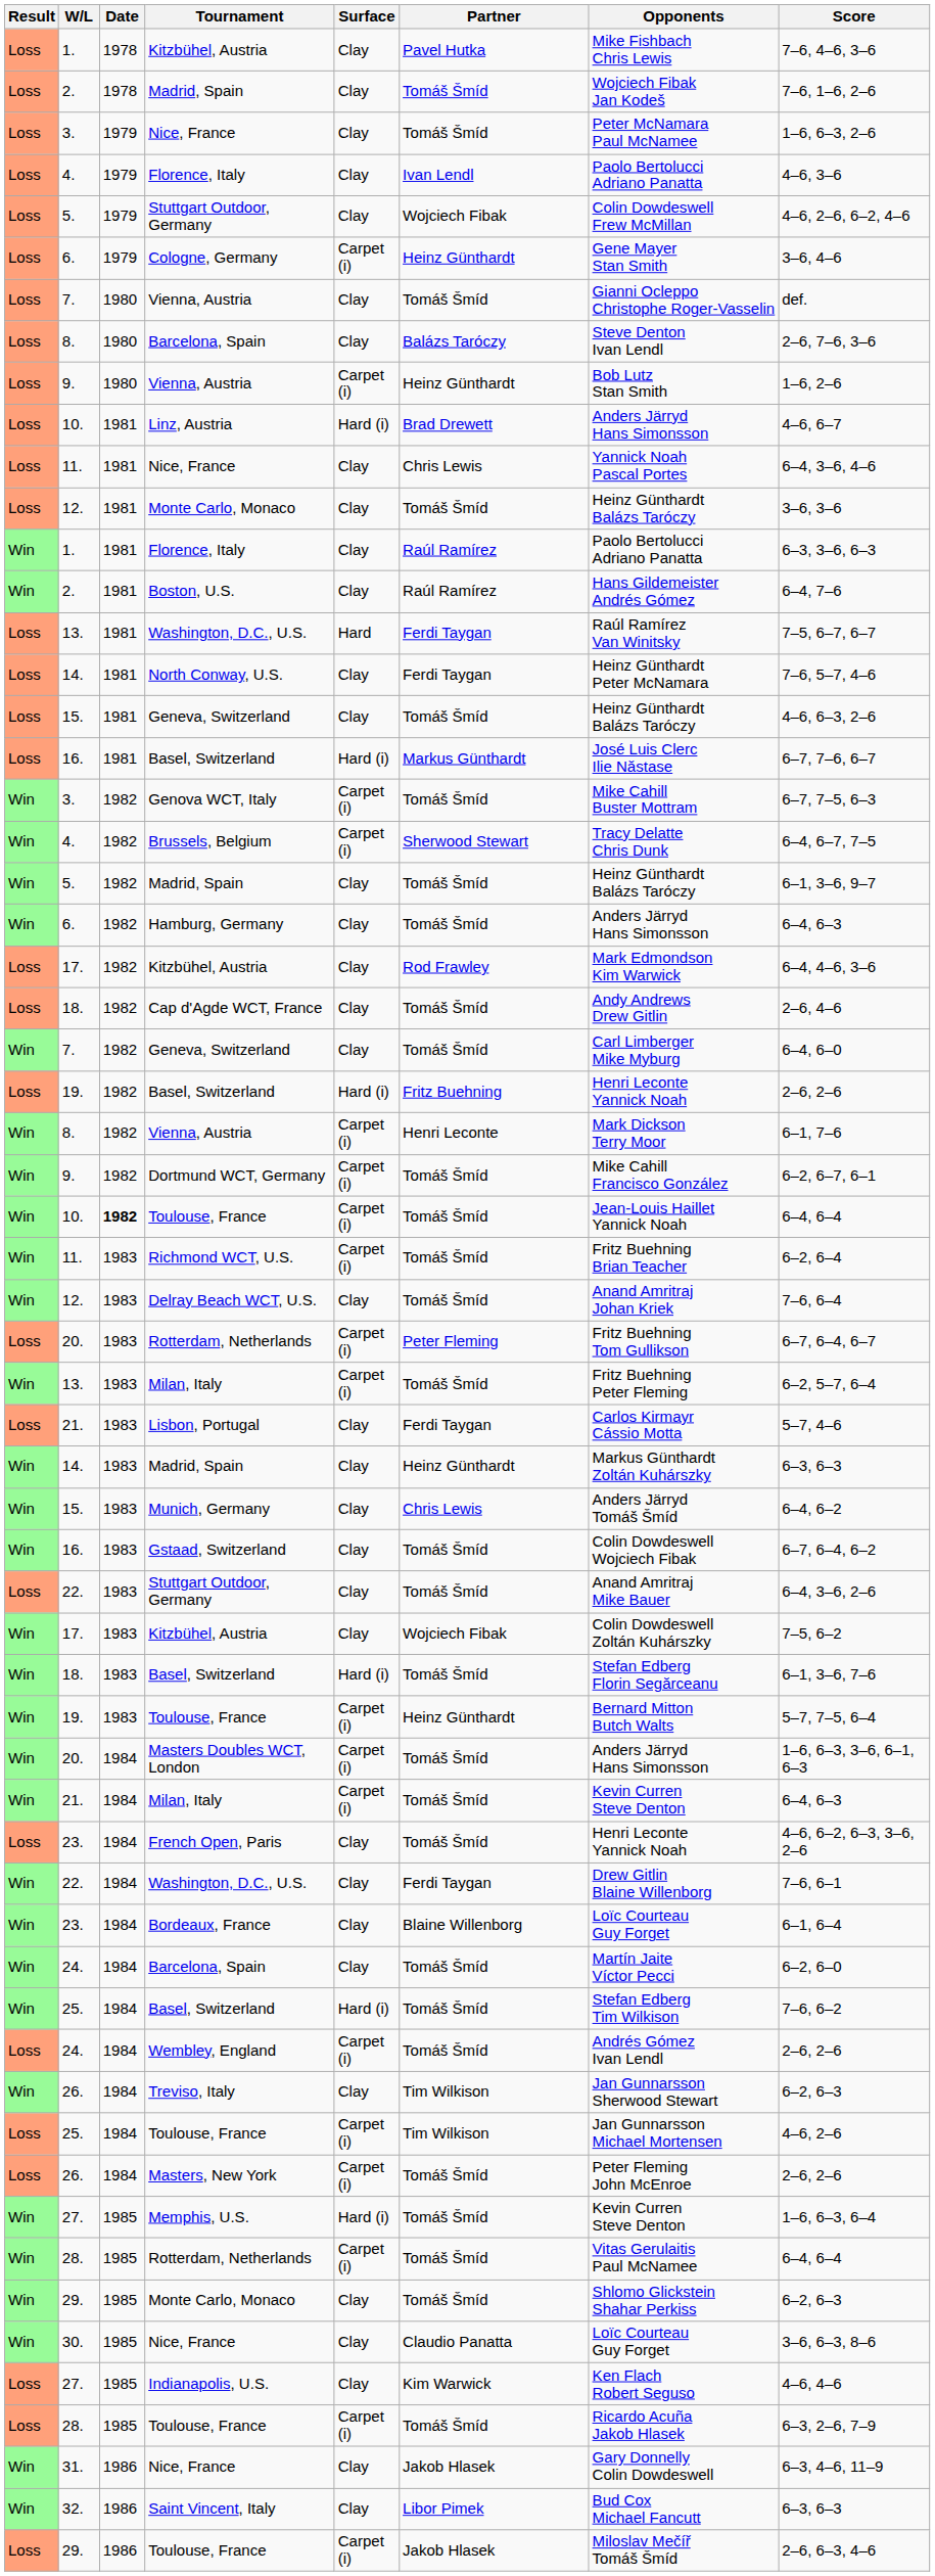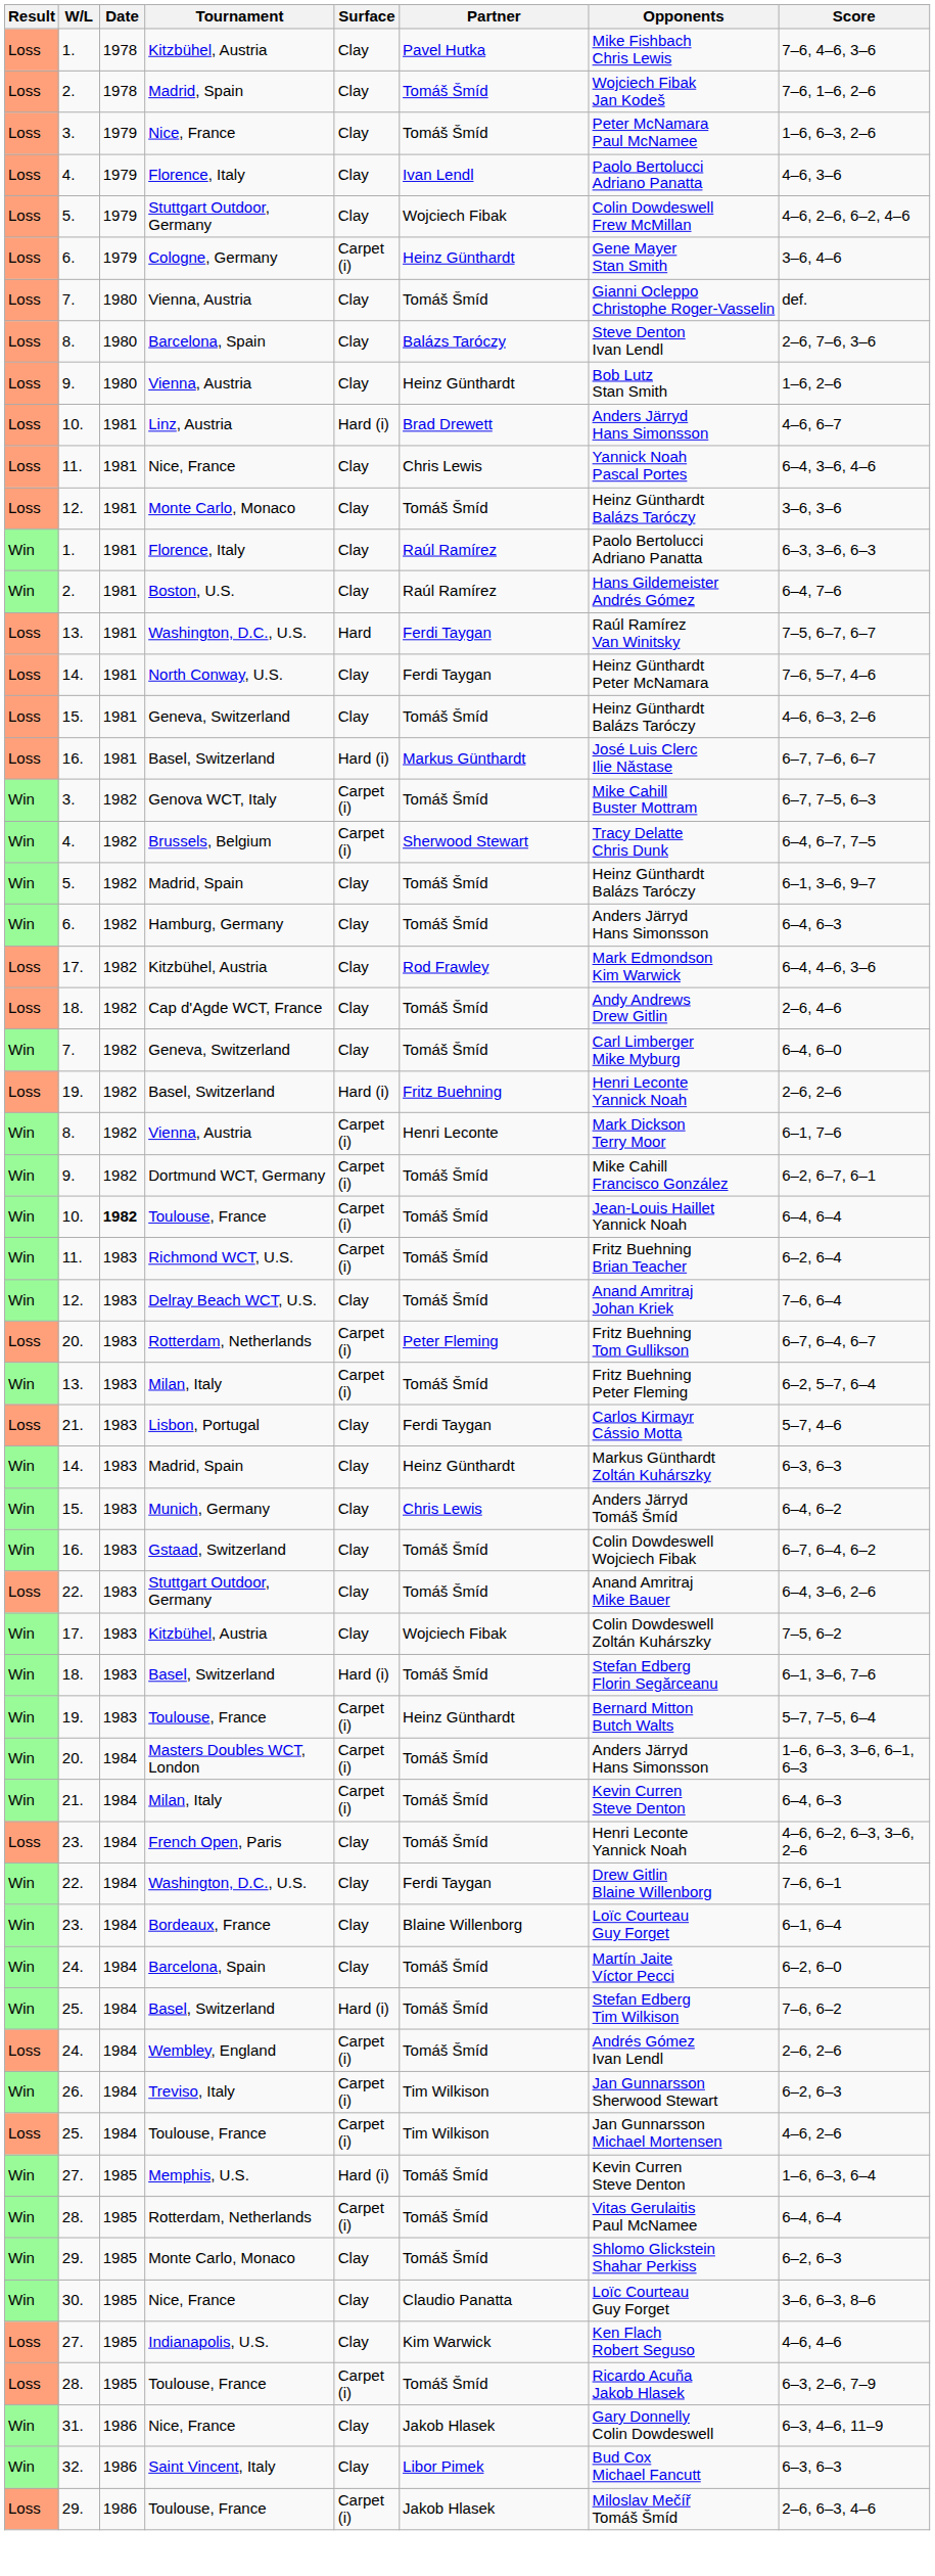9. / Vienna, Austria | Surface: Carpet (i) -> Clay
Treviso, Italy | Surface: Clay -> Carpet (i)
- row: Loss | 26. | 1984 | Masters, New York | Carpet (i) | Tomáš Šmíd | Peter Fleming John McEnroe | 2–6, 2–6
